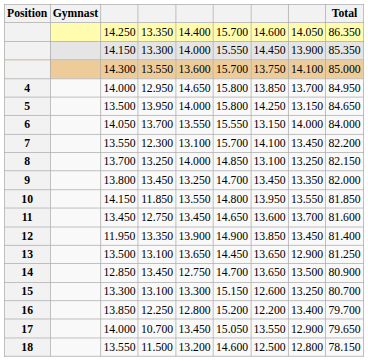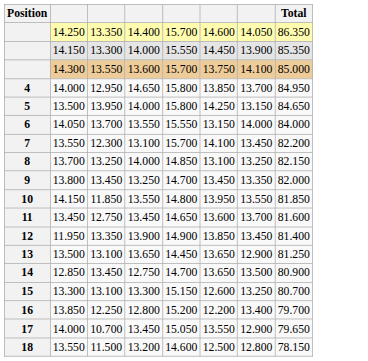- column: Gymnast
